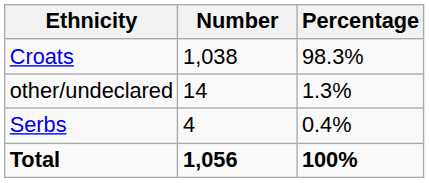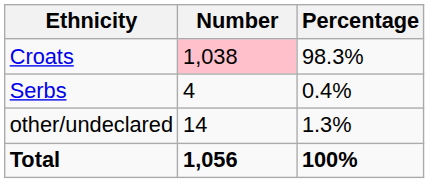Croats | Number: no background -> pink background
rows swapped: Serbs <-> other/undeclared
